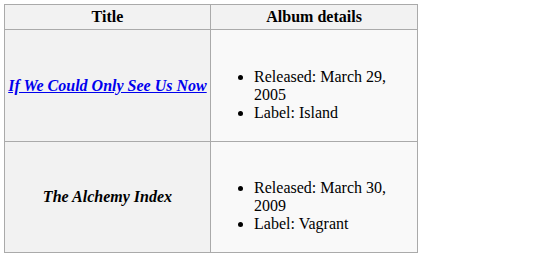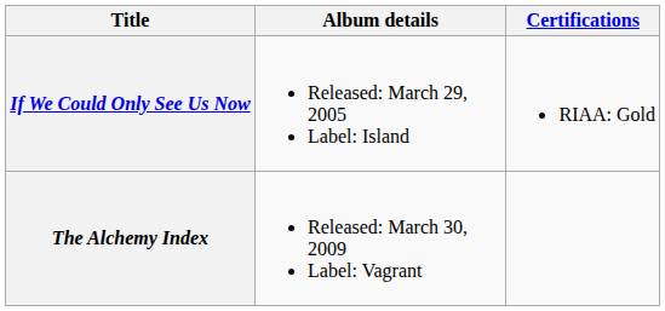+ column: Certifications | RIAA: Gold
